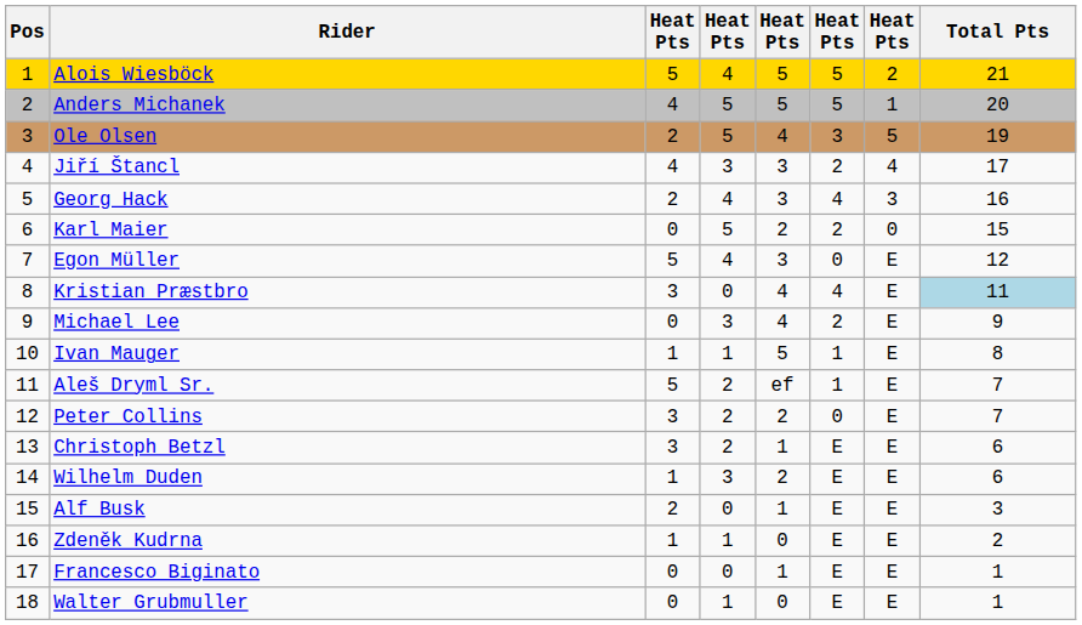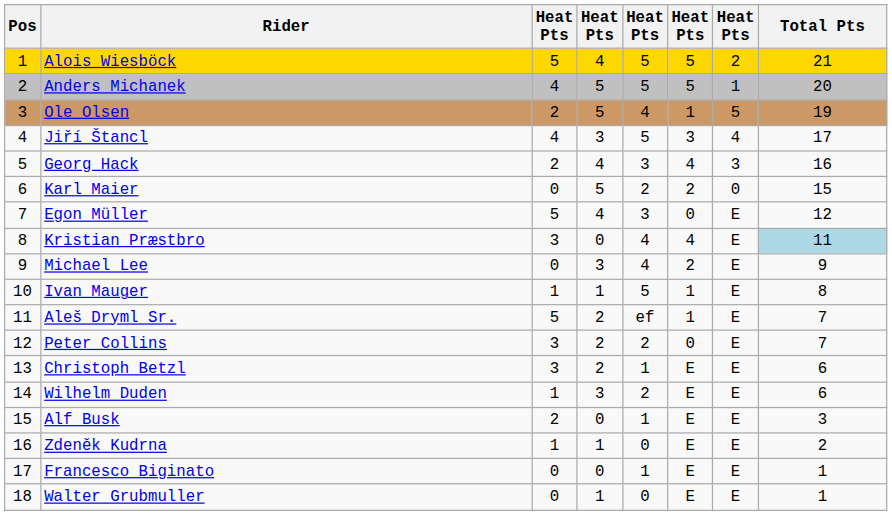Ole Olsen | column 6: 3 -> 1
Jiří Štancl | column 5: 3 -> 5
Jiří Štancl | column 6: 2 -> 3
